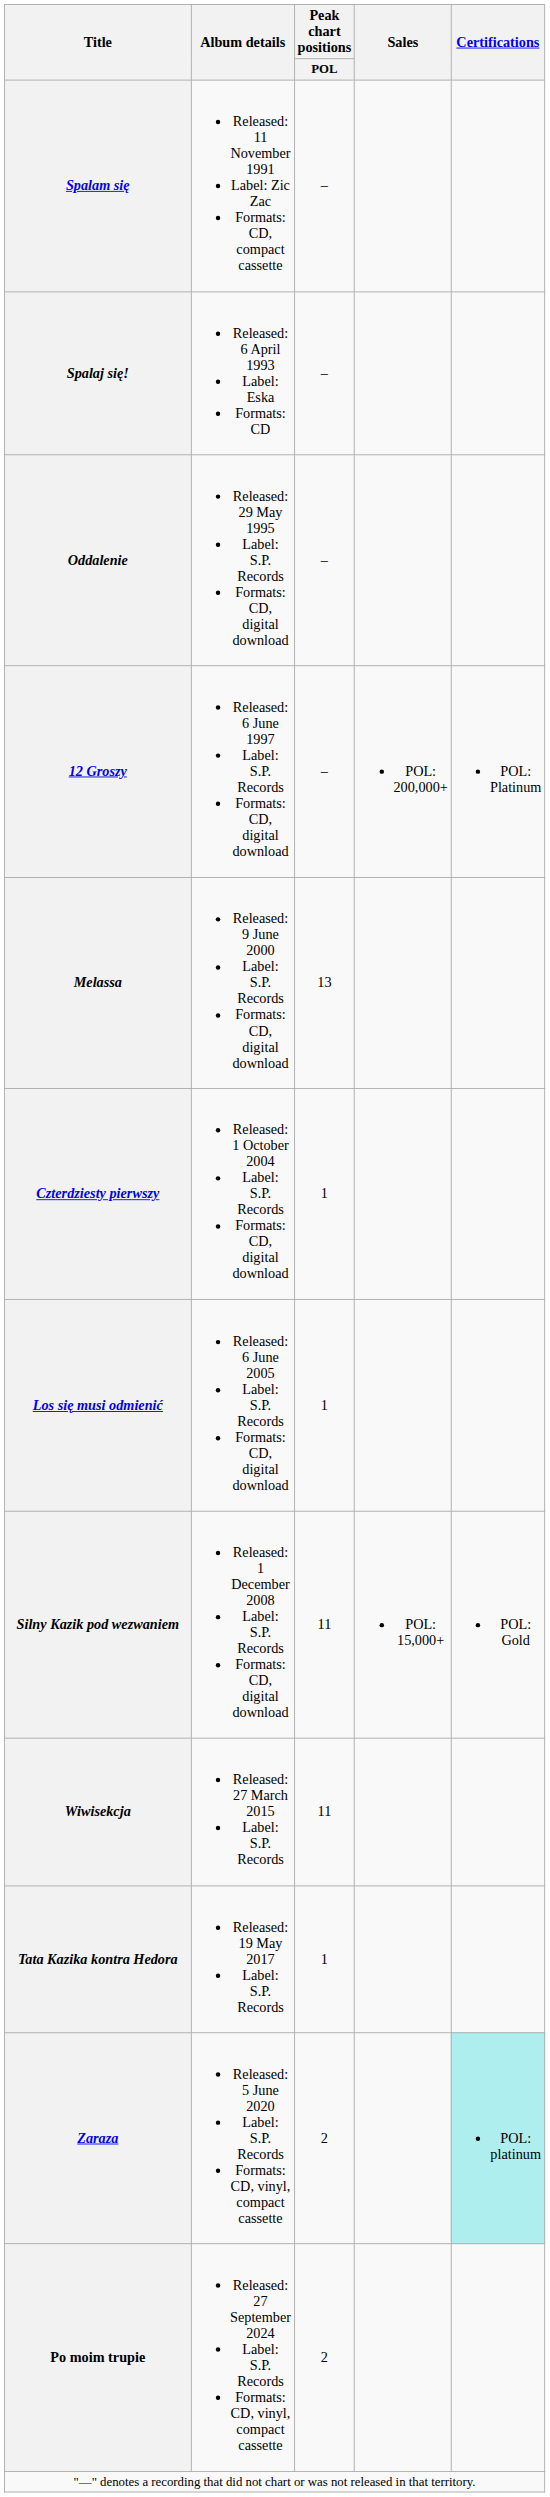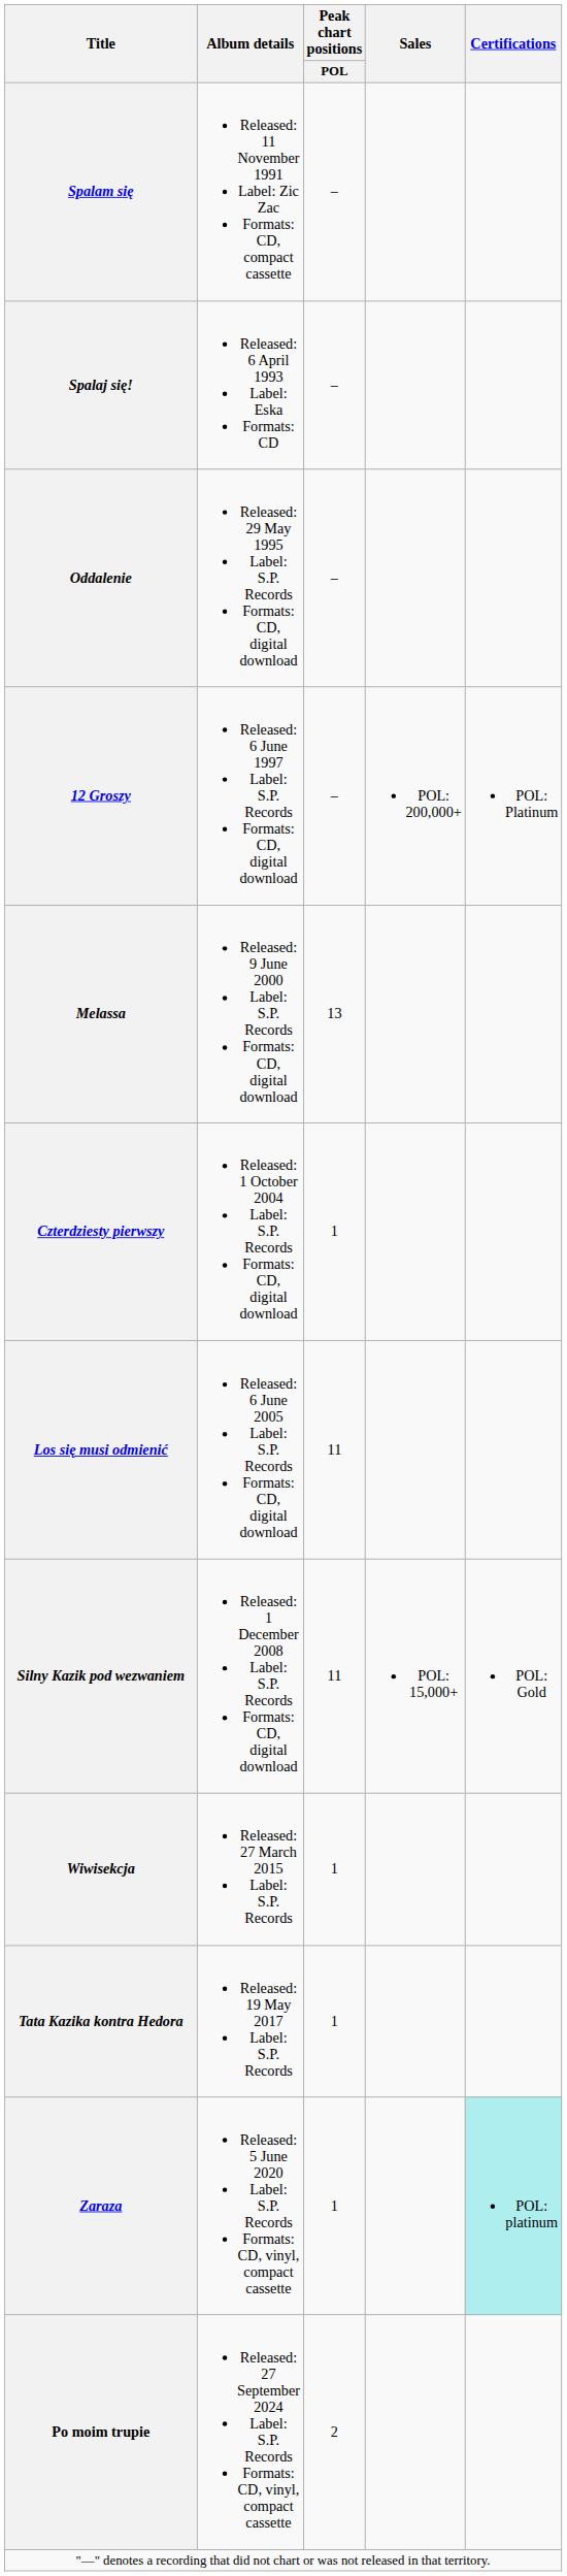Los się musi odmienić | Peak chart positions / POL: 1 -> 11
Wiwisekcja | Peak chart positions / POL: 11 -> 1
Zaraza | Peak chart positions / POL: 2 -> 1
